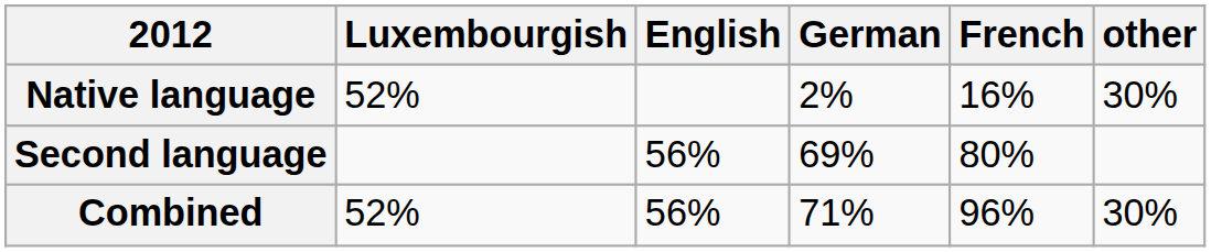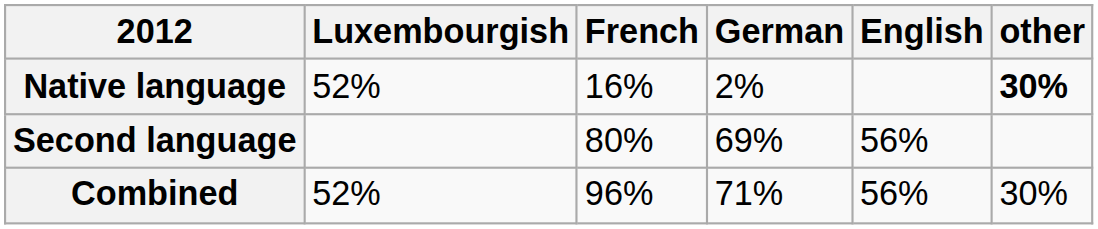columns swapped: French <-> English
Native language | other: normal -> bold
